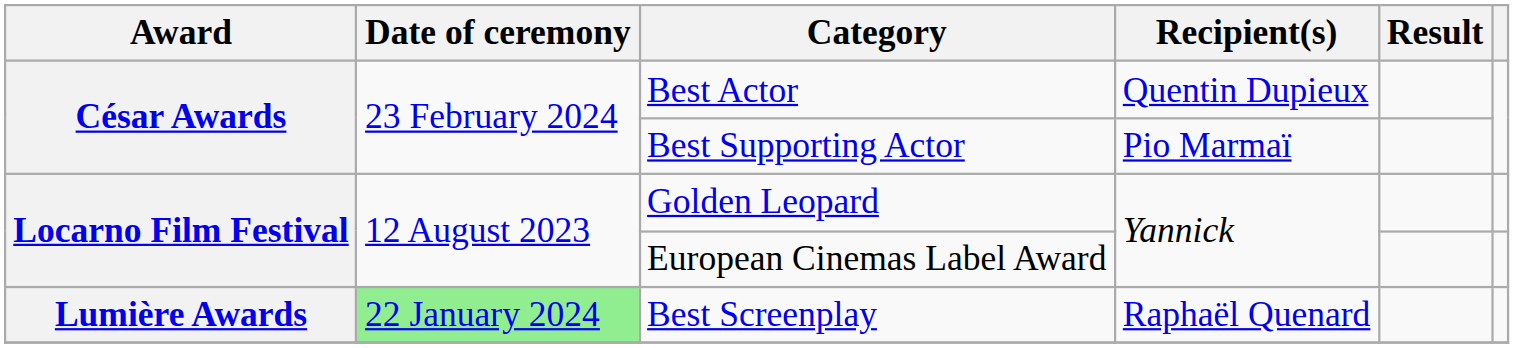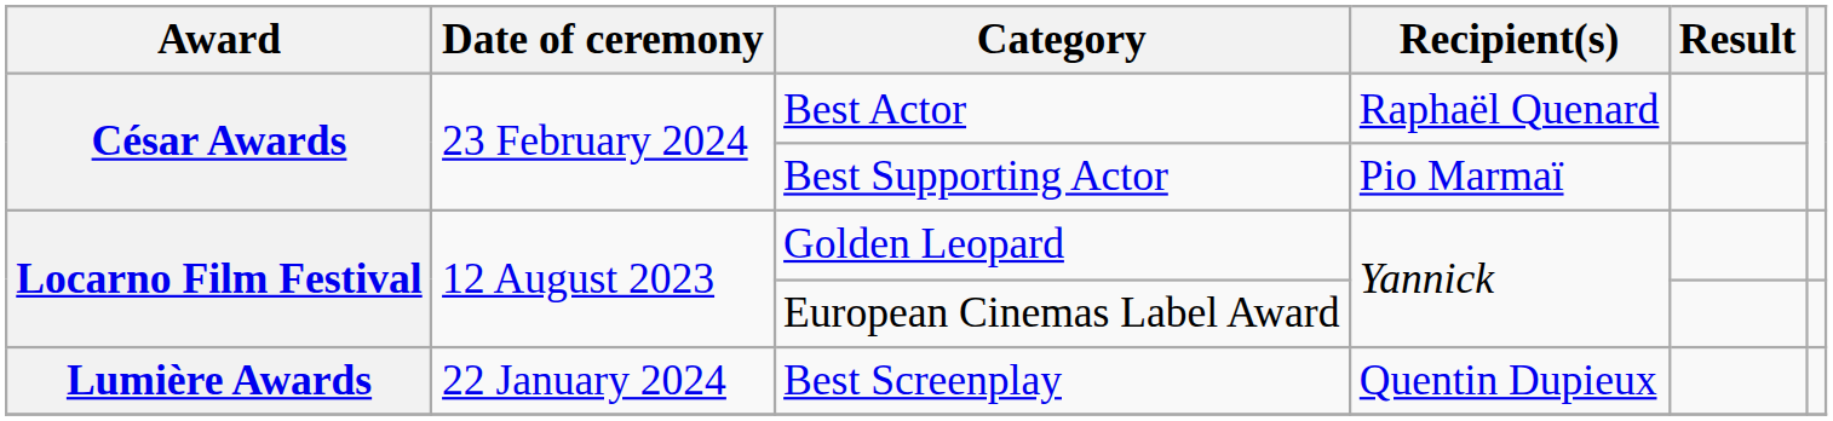Best Actor | Recipient(s): Quentin Dupieux -> Raphaël Quenard
Best Screenplay | Date of ceremony: lightgreen background -> no background
Best Screenplay | Recipient(s): Raphaël Quenard -> Quentin Dupieux
